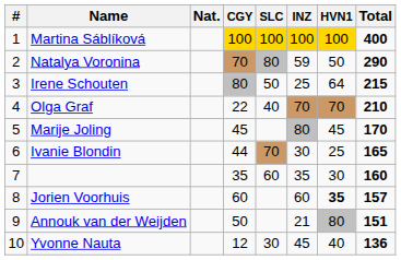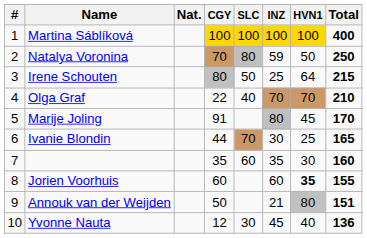Natalya Voronina | Total: 290 -> 250
Marije Joling | CGY: 45 -> 91
Jorien Voorhuis | Total: 157 -> 155
